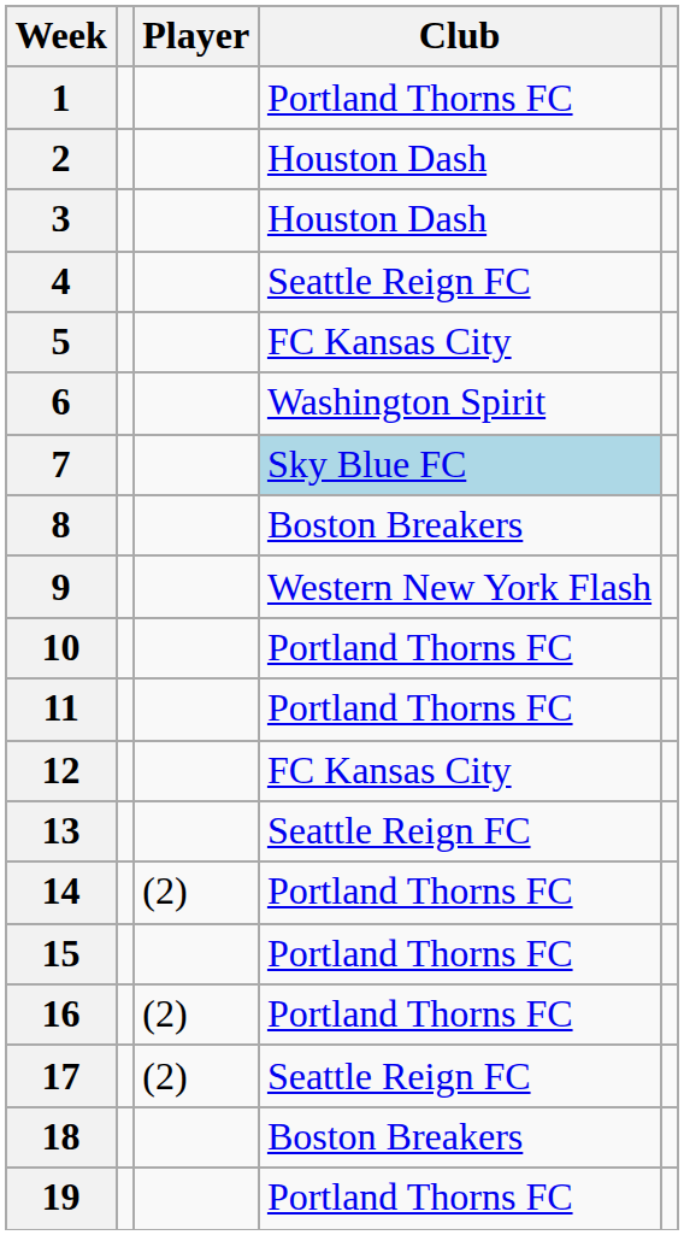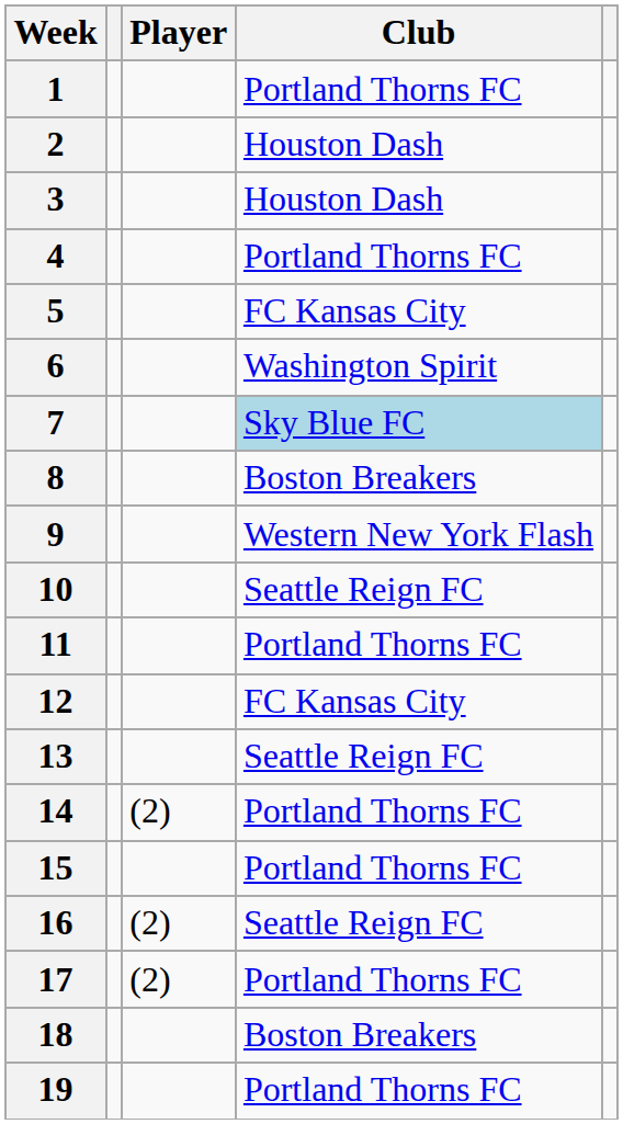4 | Club: Seattle Reign FC -> Portland Thorns FC
10 | Club: Portland Thorns FC -> Seattle Reign FC
16 | Club: Portland Thorns FC -> Seattle Reign FC
17 | Club: Seattle Reign FC -> Portland Thorns FC
